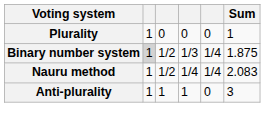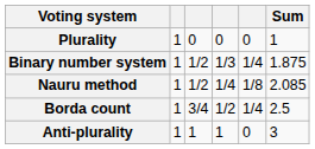Binary number system | column 2: lightgrey background -> no background
Nauru method | column 5: 1/4 -> 1/8
Nauru method | Sum: 2.083 -> 2.085
+ row: Borda count | 1 | 3/4 | 1/2 | 1/4 | 2.5
